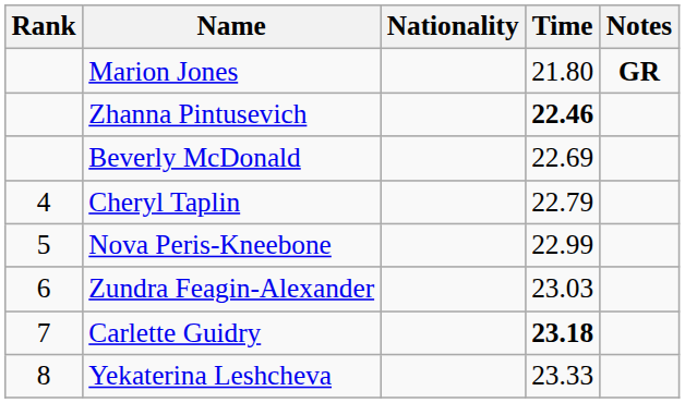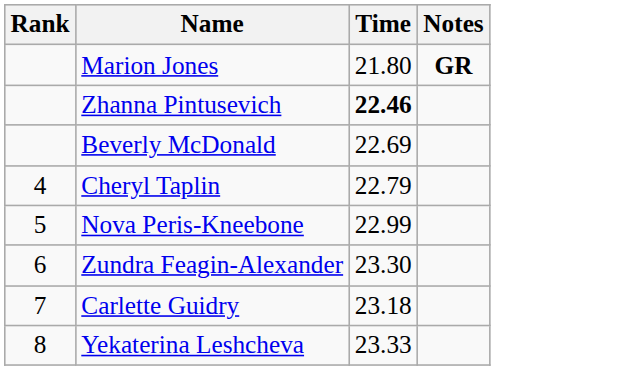- column: Nationality
Zundra Feagin-Alexander | Time: 23.03 -> 23.30
Carlette Guidry | Time: bold -> normal
